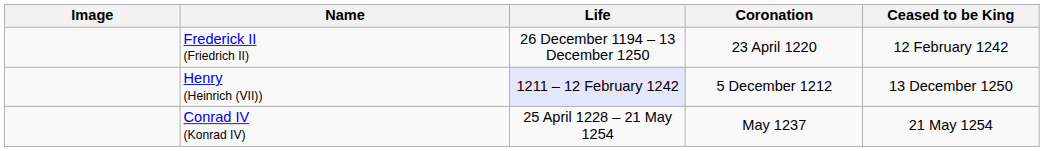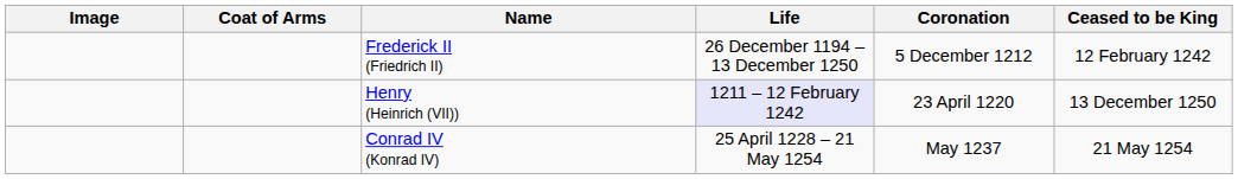+ column: Coat of Arms
Frederick II (Friedrich II) | Coronation: 23 April 1220 -> 5 December 1212
Henry (Heinrich (VII)) | Coronation: 5 December 1212 -> 23 April 1220
